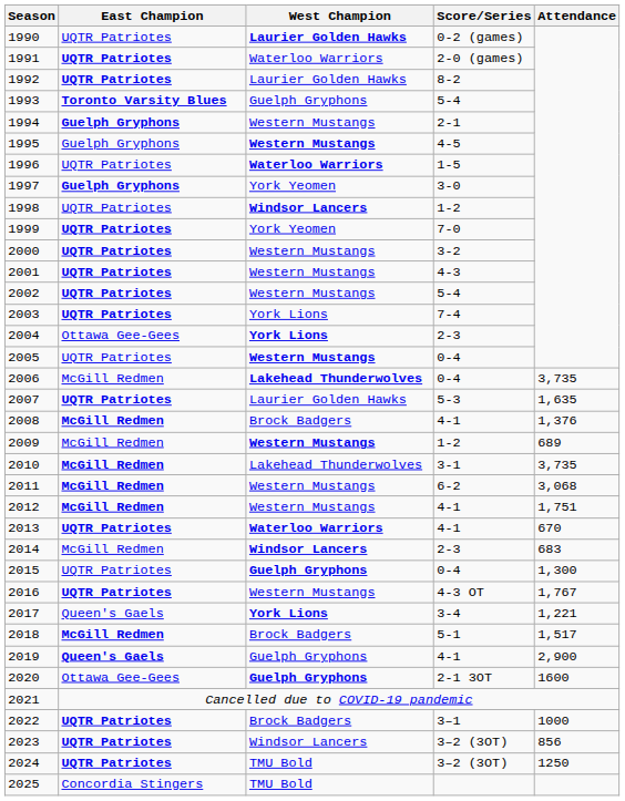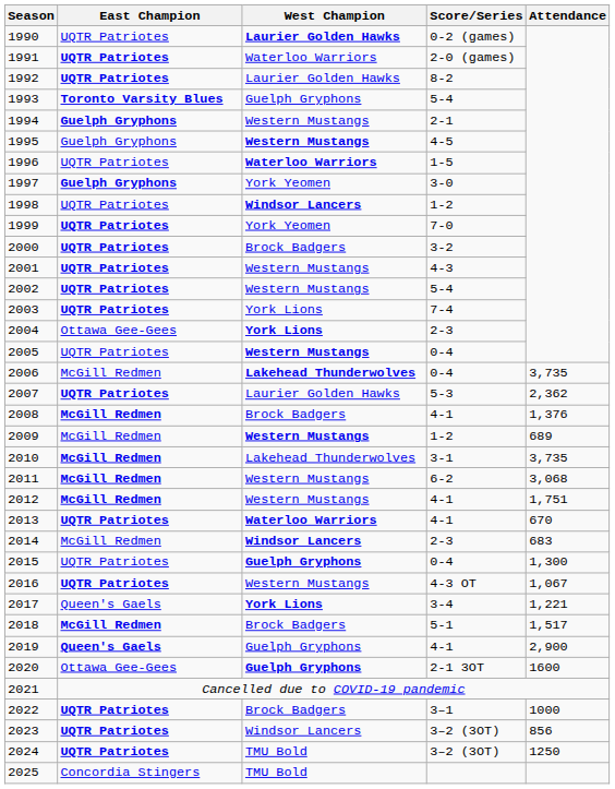2000 | West Champion: Western Mustangs -> Brock Badgers
2007 | Attendance: 1,635 -> 2,362
2016 | Attendance: 1,767 -> 1,067
